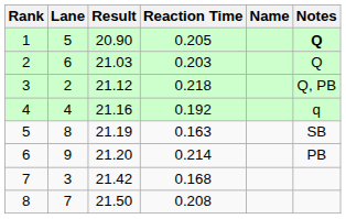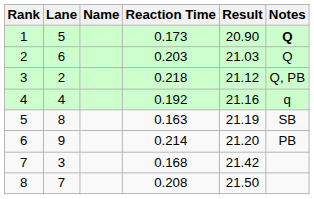columns swapped: Name <-> Result
1 | Reaction Time: 0.205 -> 0.173
